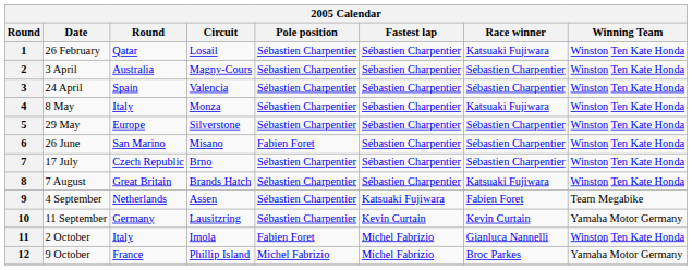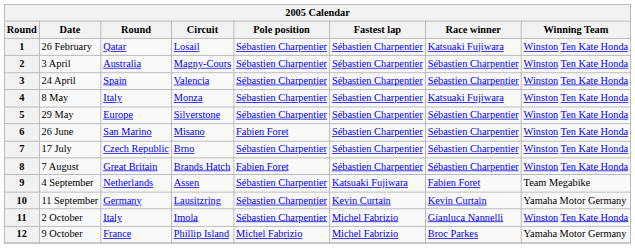8 | Pole position: Sébastien Charpentier -> Fabien Foret
8 | Race winner: Katsuaki Fujiwara -> Sébastien Charpentier
11 | Pole position: Fabien Foret -> Sébastien Charpentier
